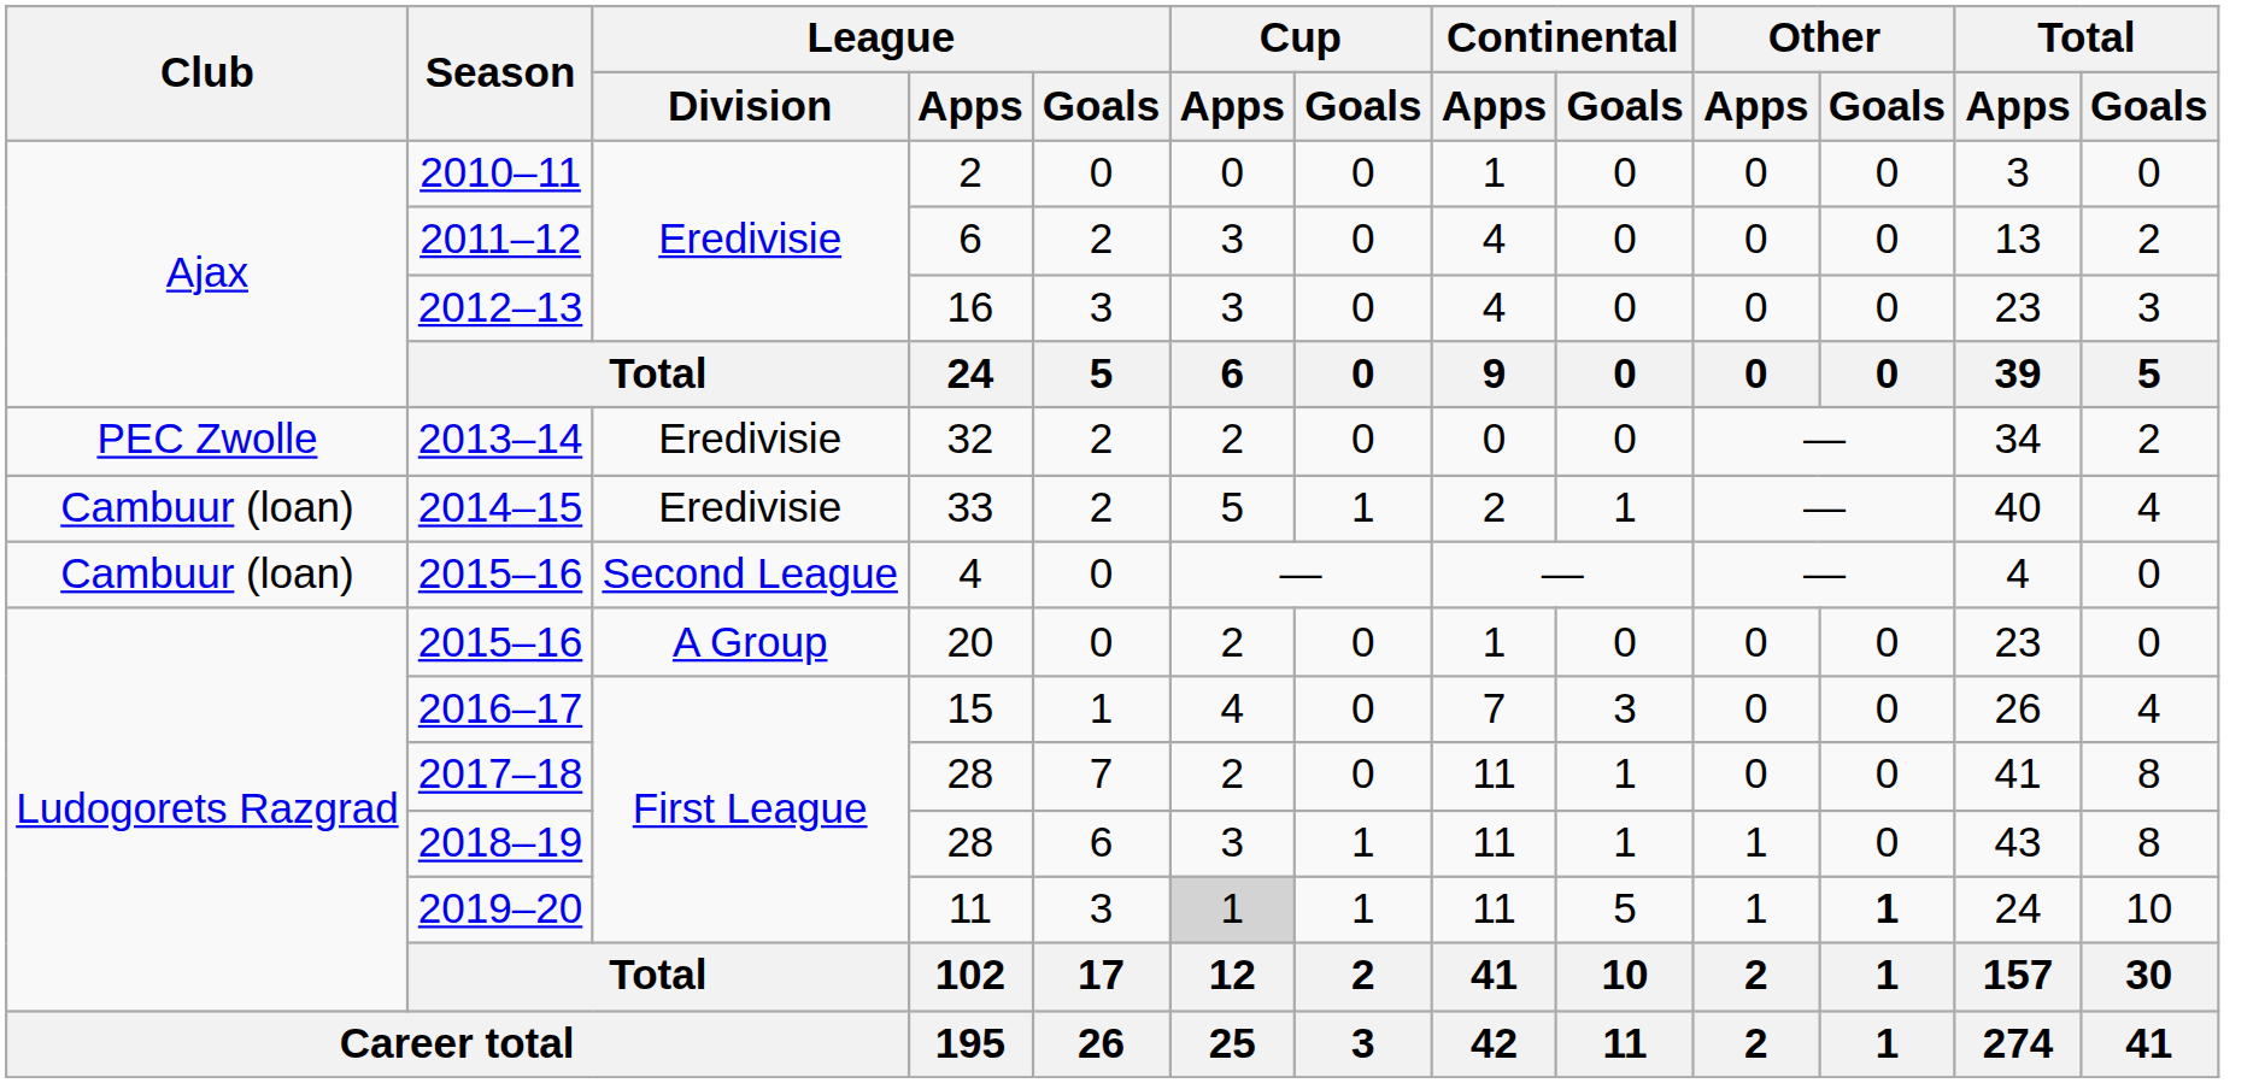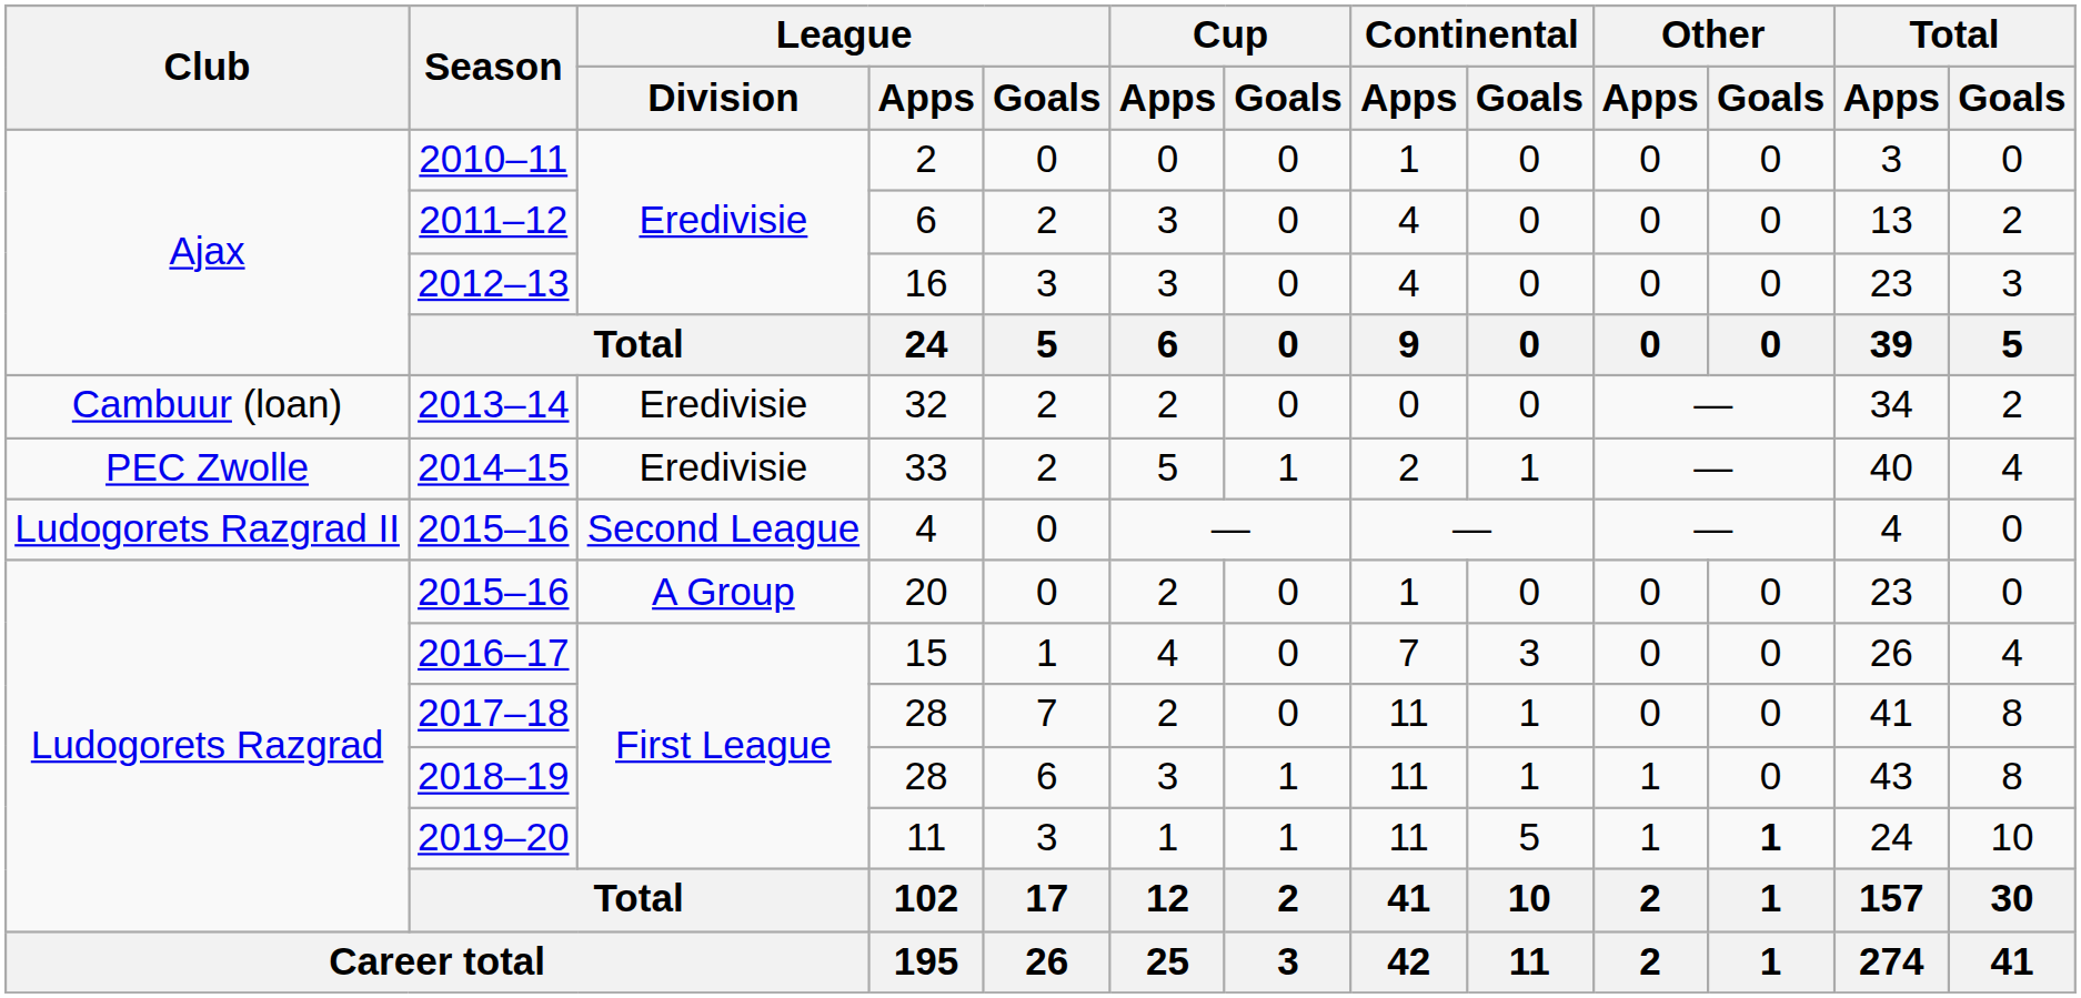2013–14 | Club: PEC Zwolle -> Cambuur (loan)
2014–15 | Club: Cambuur (loan) -> PEC Zwolle
2015–16 / 4 | Club: Cambuur (loan) -> Ludogorets Razgrad II
2019–20 | Cup / Apps: lightgrey background -> no background
